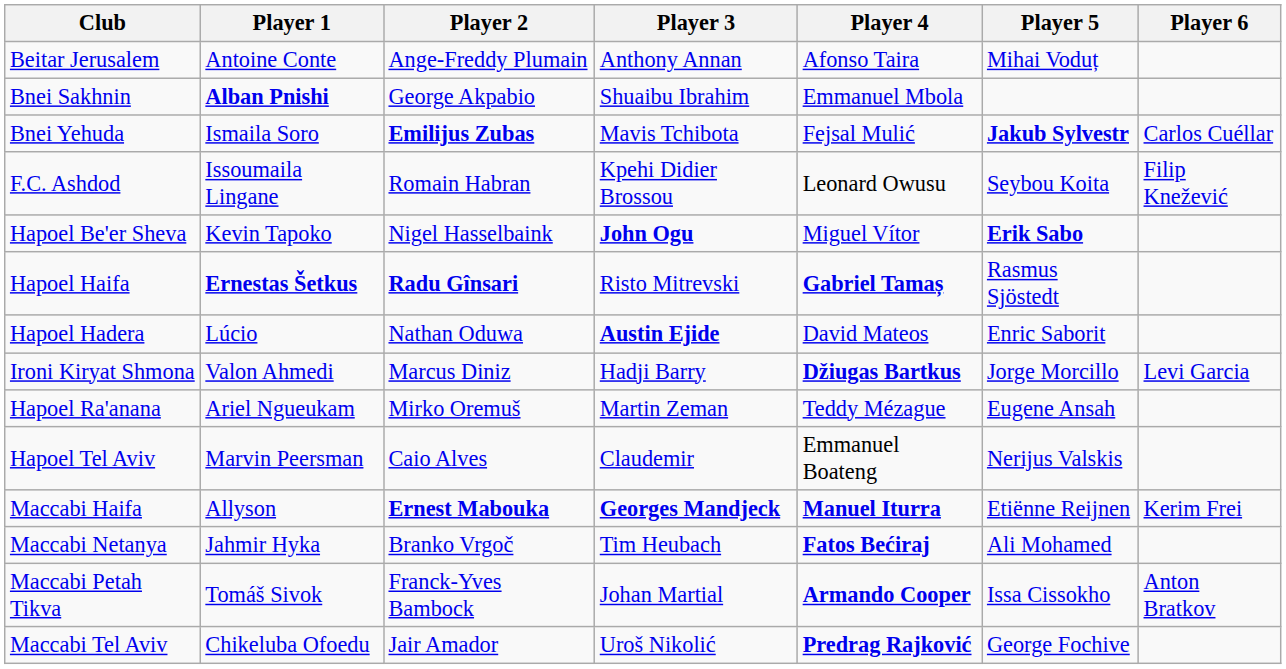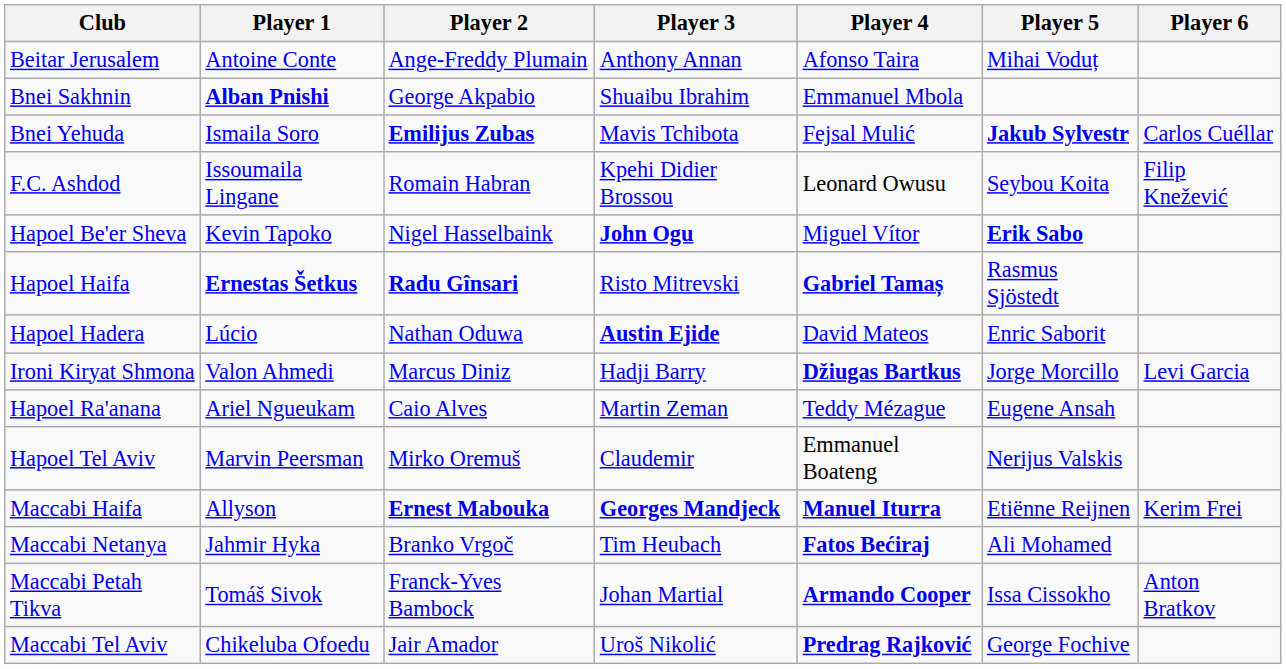Hapoel Ra'anana | Player 2: Mirko Oremuš -> Caio Alves
Hapoel Tel Aviv | Player 2: Caio Alves -> Mirko Oremuš
